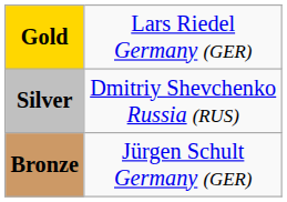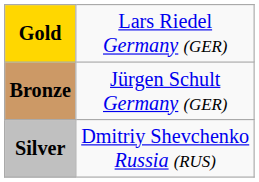rows swapped: Silver <-> Bronze
